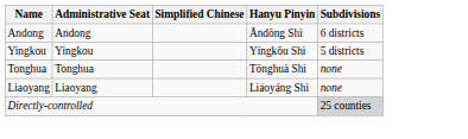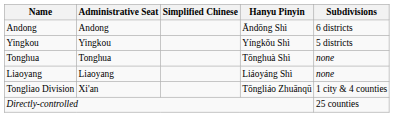+ row: Tongliao Division | Xi'an | Tōngliáo Zhuānqū | 1 city & 4 counties
Directly-controlled | Subdivisions: lightgrey background -> no background
